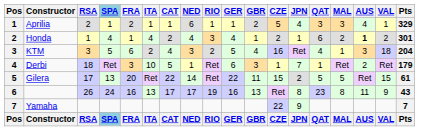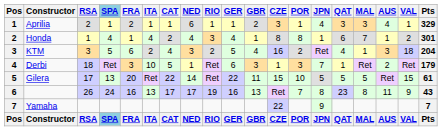+ column: POR | 1 | 8 | 2 | 3 | 10 | 7 | POR
Aprilia | CZE: 5 -> 3
Honda | CZE: 2 -> 8
Honda | MAL: 2 -> 7
Honda | AUS: bold -> normal
Gilera | JPN: 2 -> 5
